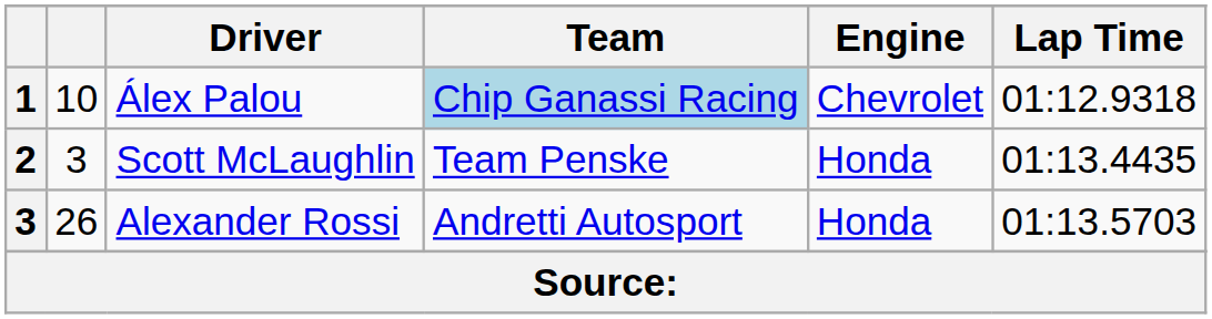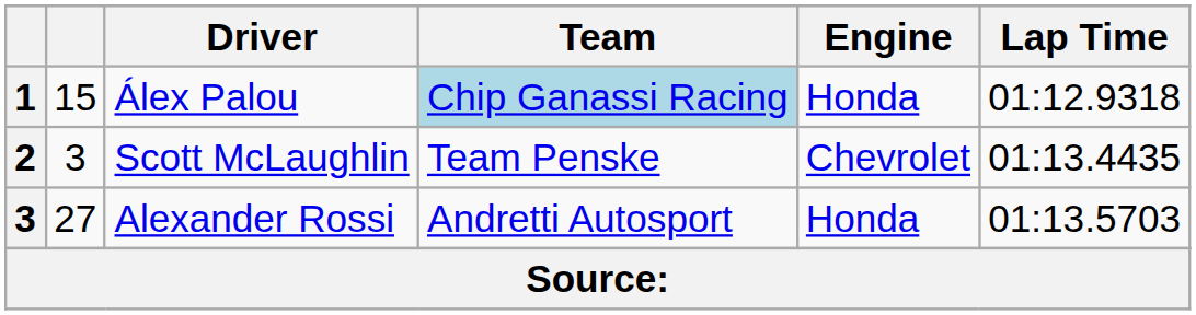Álex Palou | column 2: 10 -> 15
Álex Palou | Engine: Chevrolet -> Honda
Scott McLaughlin | Engine: Honda -> Chevrolet
Alexander Rossi | column 2: 26 -> 27
